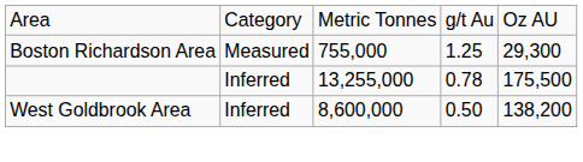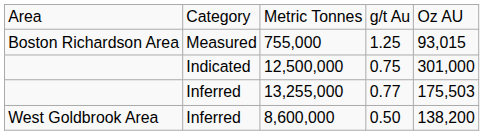755,000 | column 5: 29,300 -> 93,015
+ row: Indicated | 12,500,000 | 0.75 | 301,000
13,255,000 | column 4: 0.78 -> 0.77
13,255,000 | column 5: 175,500 -> 175,503
